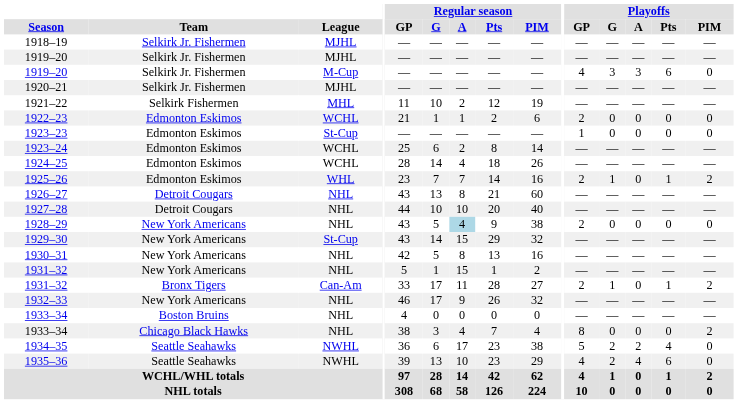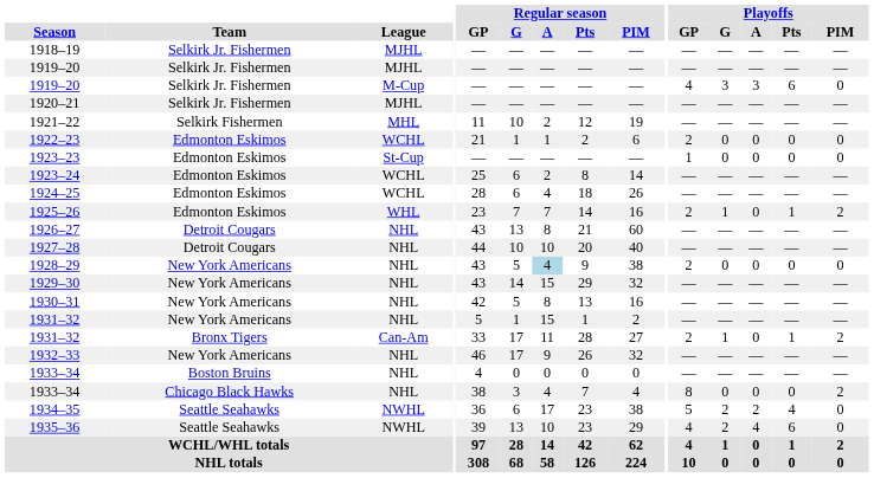1924–25 | Regular season / G: 14 -> 6
1929–30 | League: St-Cup -> NHL
